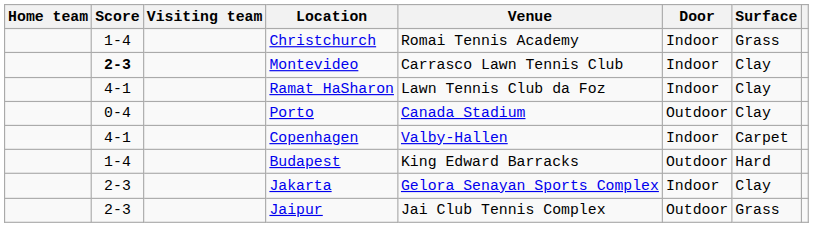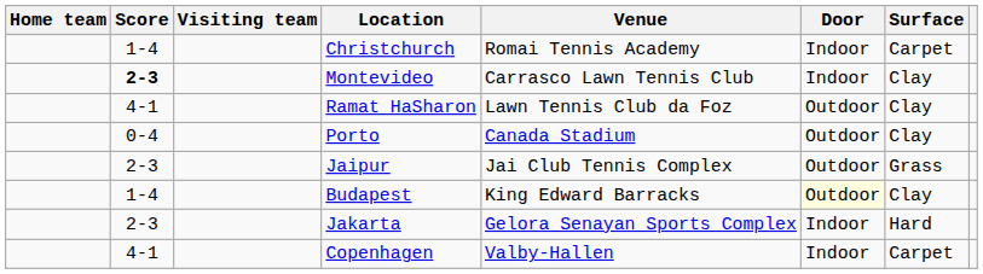Christchurch | Surface: Grass -> Carpet
Ramat HaSharon | Door: Indoor -> Outdoor
rows swapped: Copenhagen <-> Jaipur
Budapest | Door: no background -> lightyellow background
Budapest | Surface: Hard -> Clay
Jakarta | Surface: Clay -> Hard
